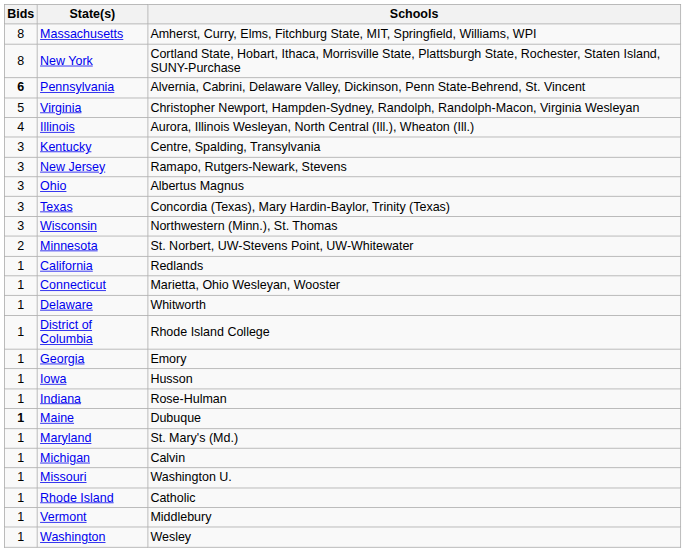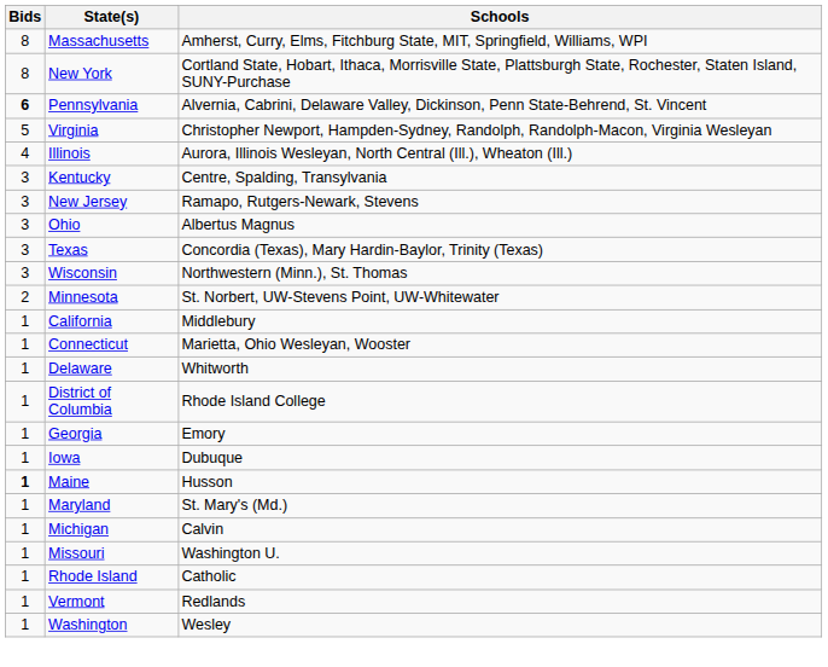California | Schools: Redlands -> Middlebury
Iowa | Schools: Husson -> Dubuque
- row: 1 | Indiana | Rose-Hulman
Maine | Schools: Dubuque -> Husson
Vermont | Schools: Middlebury -> Redlands
